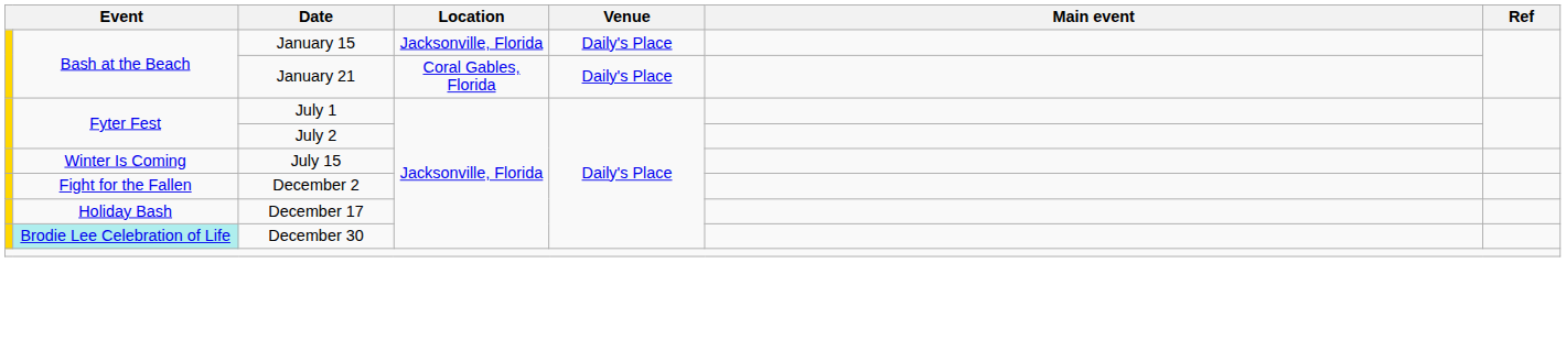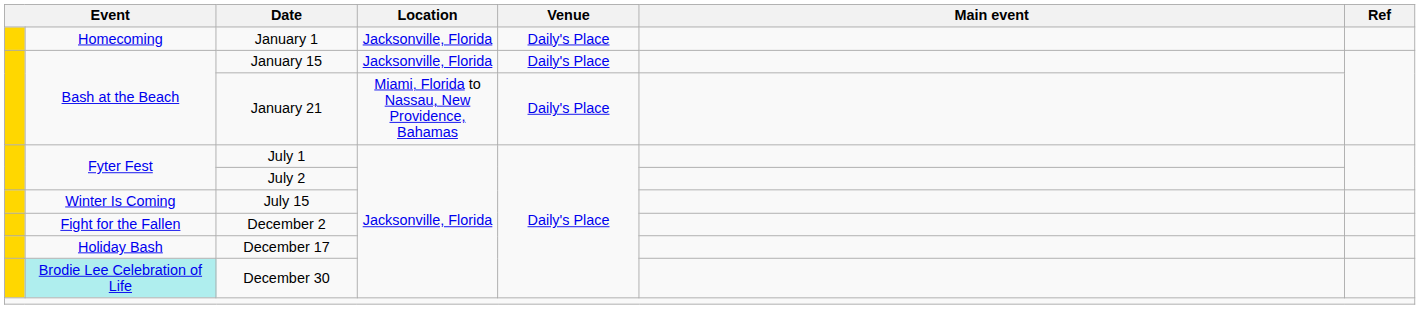+ row: Homecoming | January 1 | Jacksonville, Florida | Daily's Place
January 21 | Location: Coral Gables, Florida -> Miami, Florida to Nassau, New Providence, Bahamas
